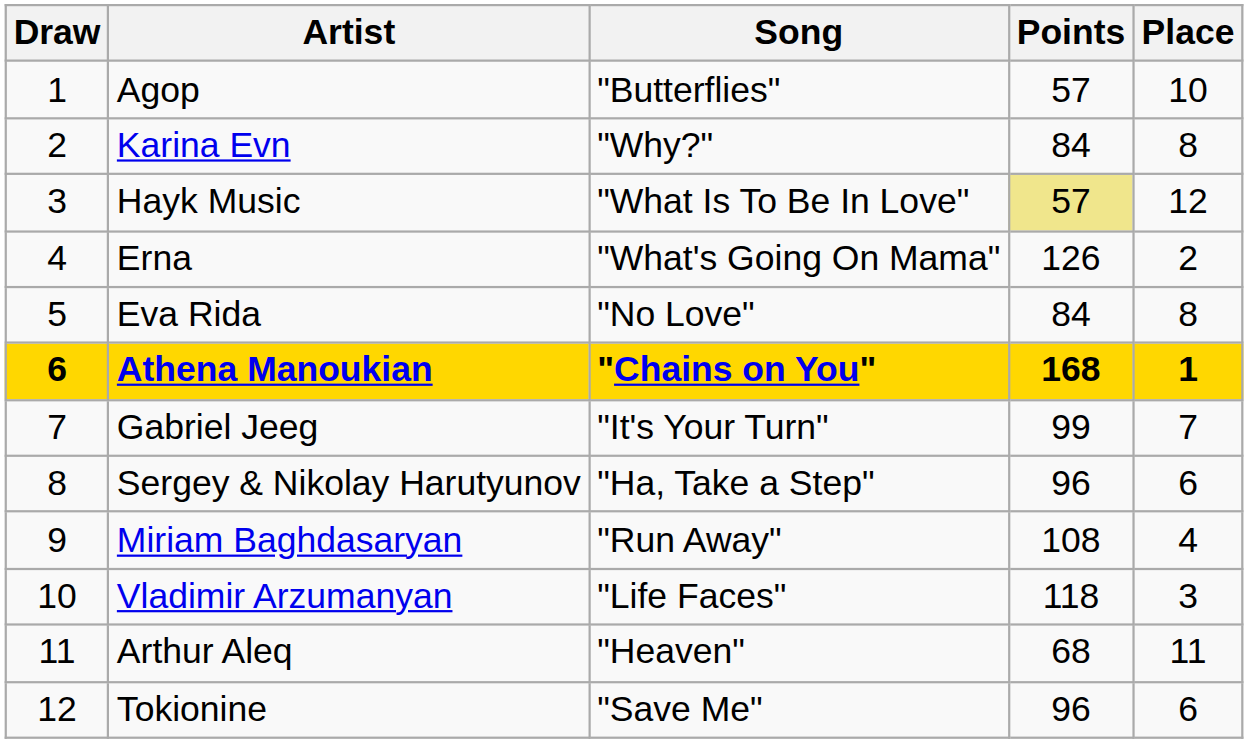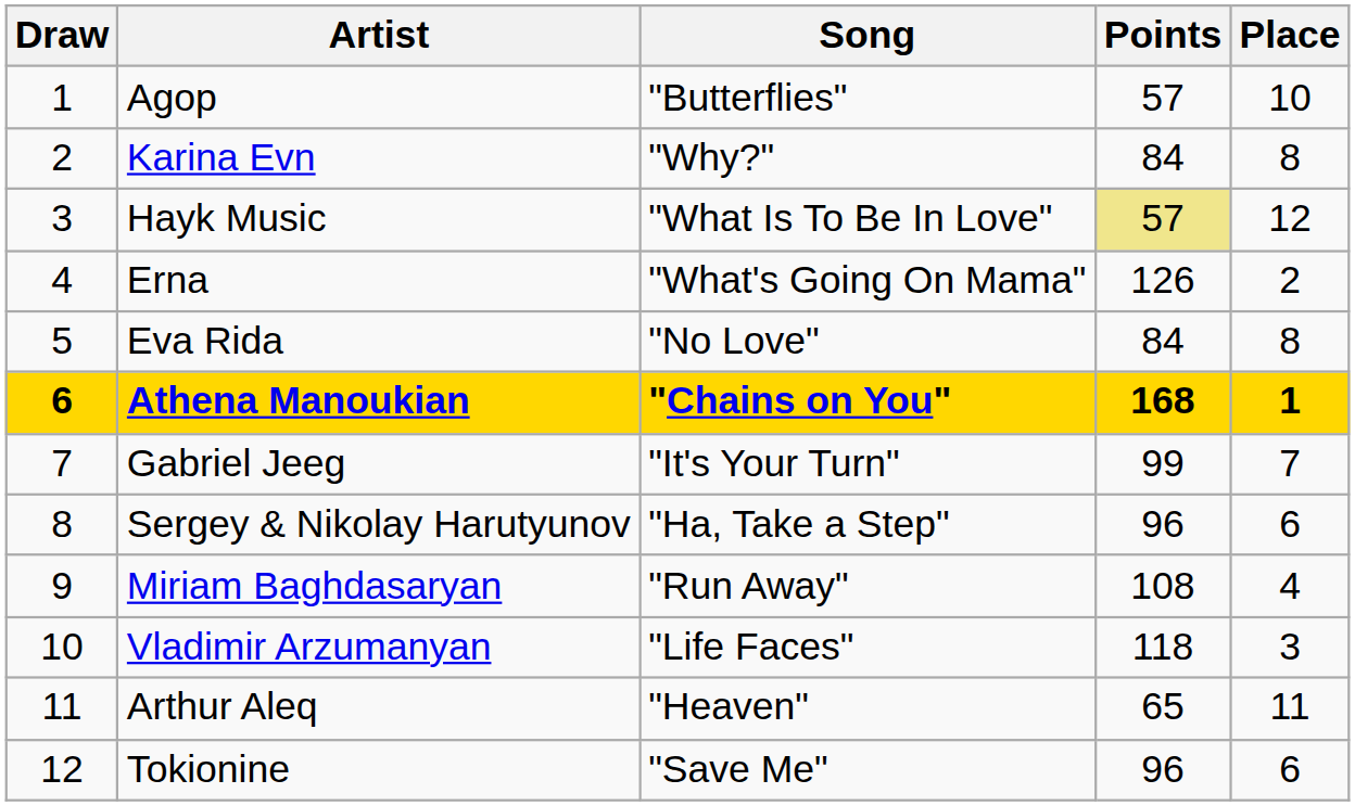Arthur Aleq | Points: 68 -> 65
